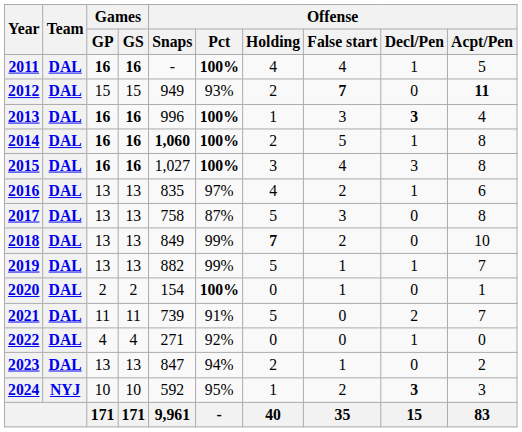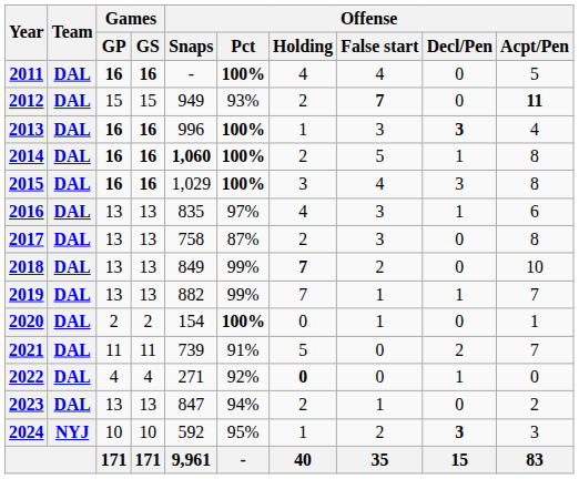2011 | Offense / Decl/Pen: 1 -> 0
2015 | Offense / Snaps: 1,027 -> 1,029
2016 | Offense / False start: 2 -> 3
2017 | Offense / Holding: 5 -> 2
2019 | Offense / Holding: 5 -> 7
2022 | Offense / Holding: normal -> bold
